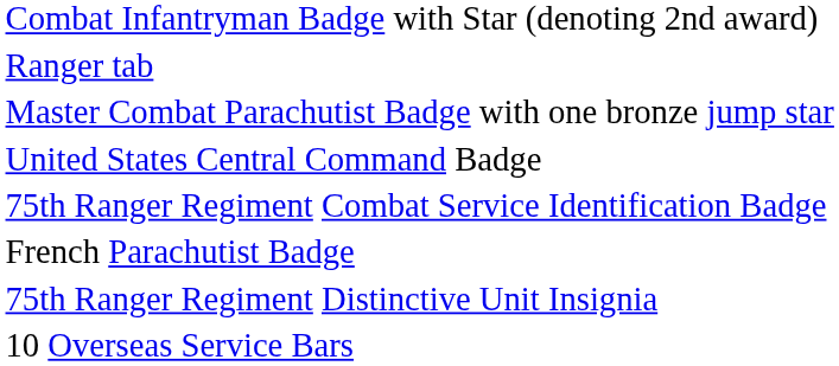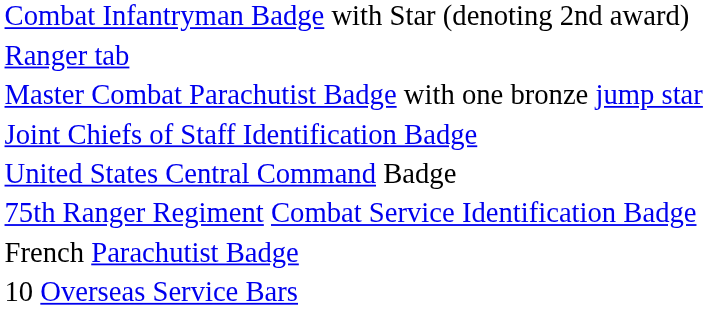+ row: Joint Chiefs of Staff Identification Badge
- row: 75th Ranger Regiment Distinctive Unit Insignia
